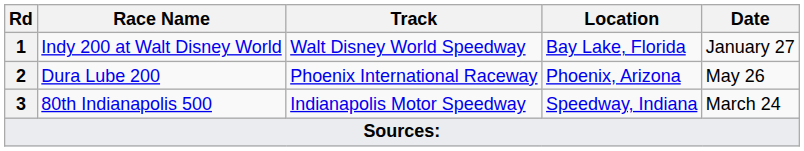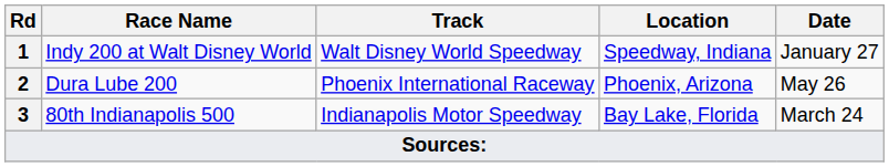Indy 200 at Walt Disney World | Location: Bay Lake, Florida -> Speedway, Indiana
80th Indianapolis 500 | Location: Speedway, Indiana -> Bay Lake, Florida
